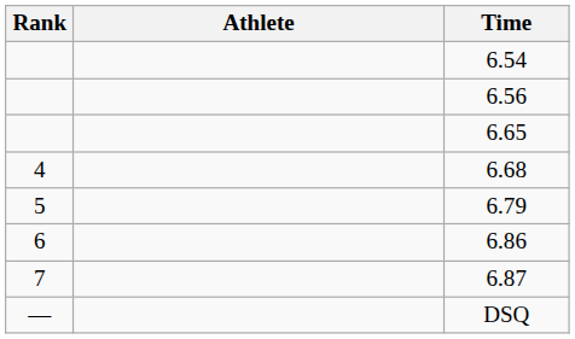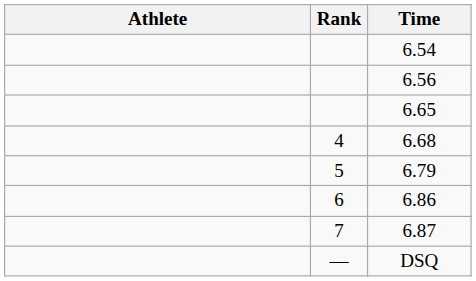columns swapped: Rank <-> Athlete
